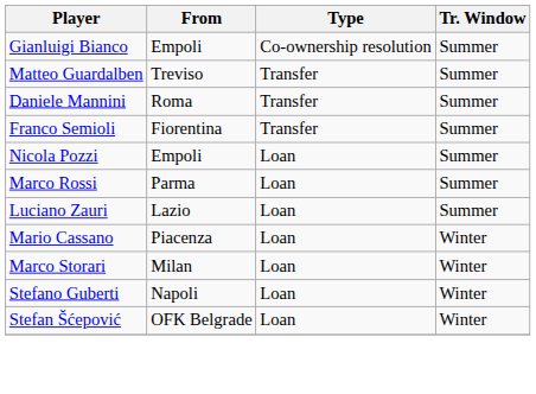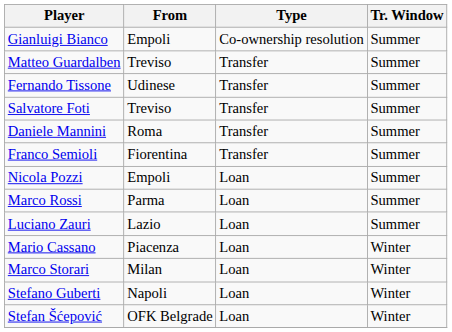+ row: Fernando Tissone | Udinese | Transfer | Summer
+ row: Salvatore Foti | Treviso | Transfer | Summer
